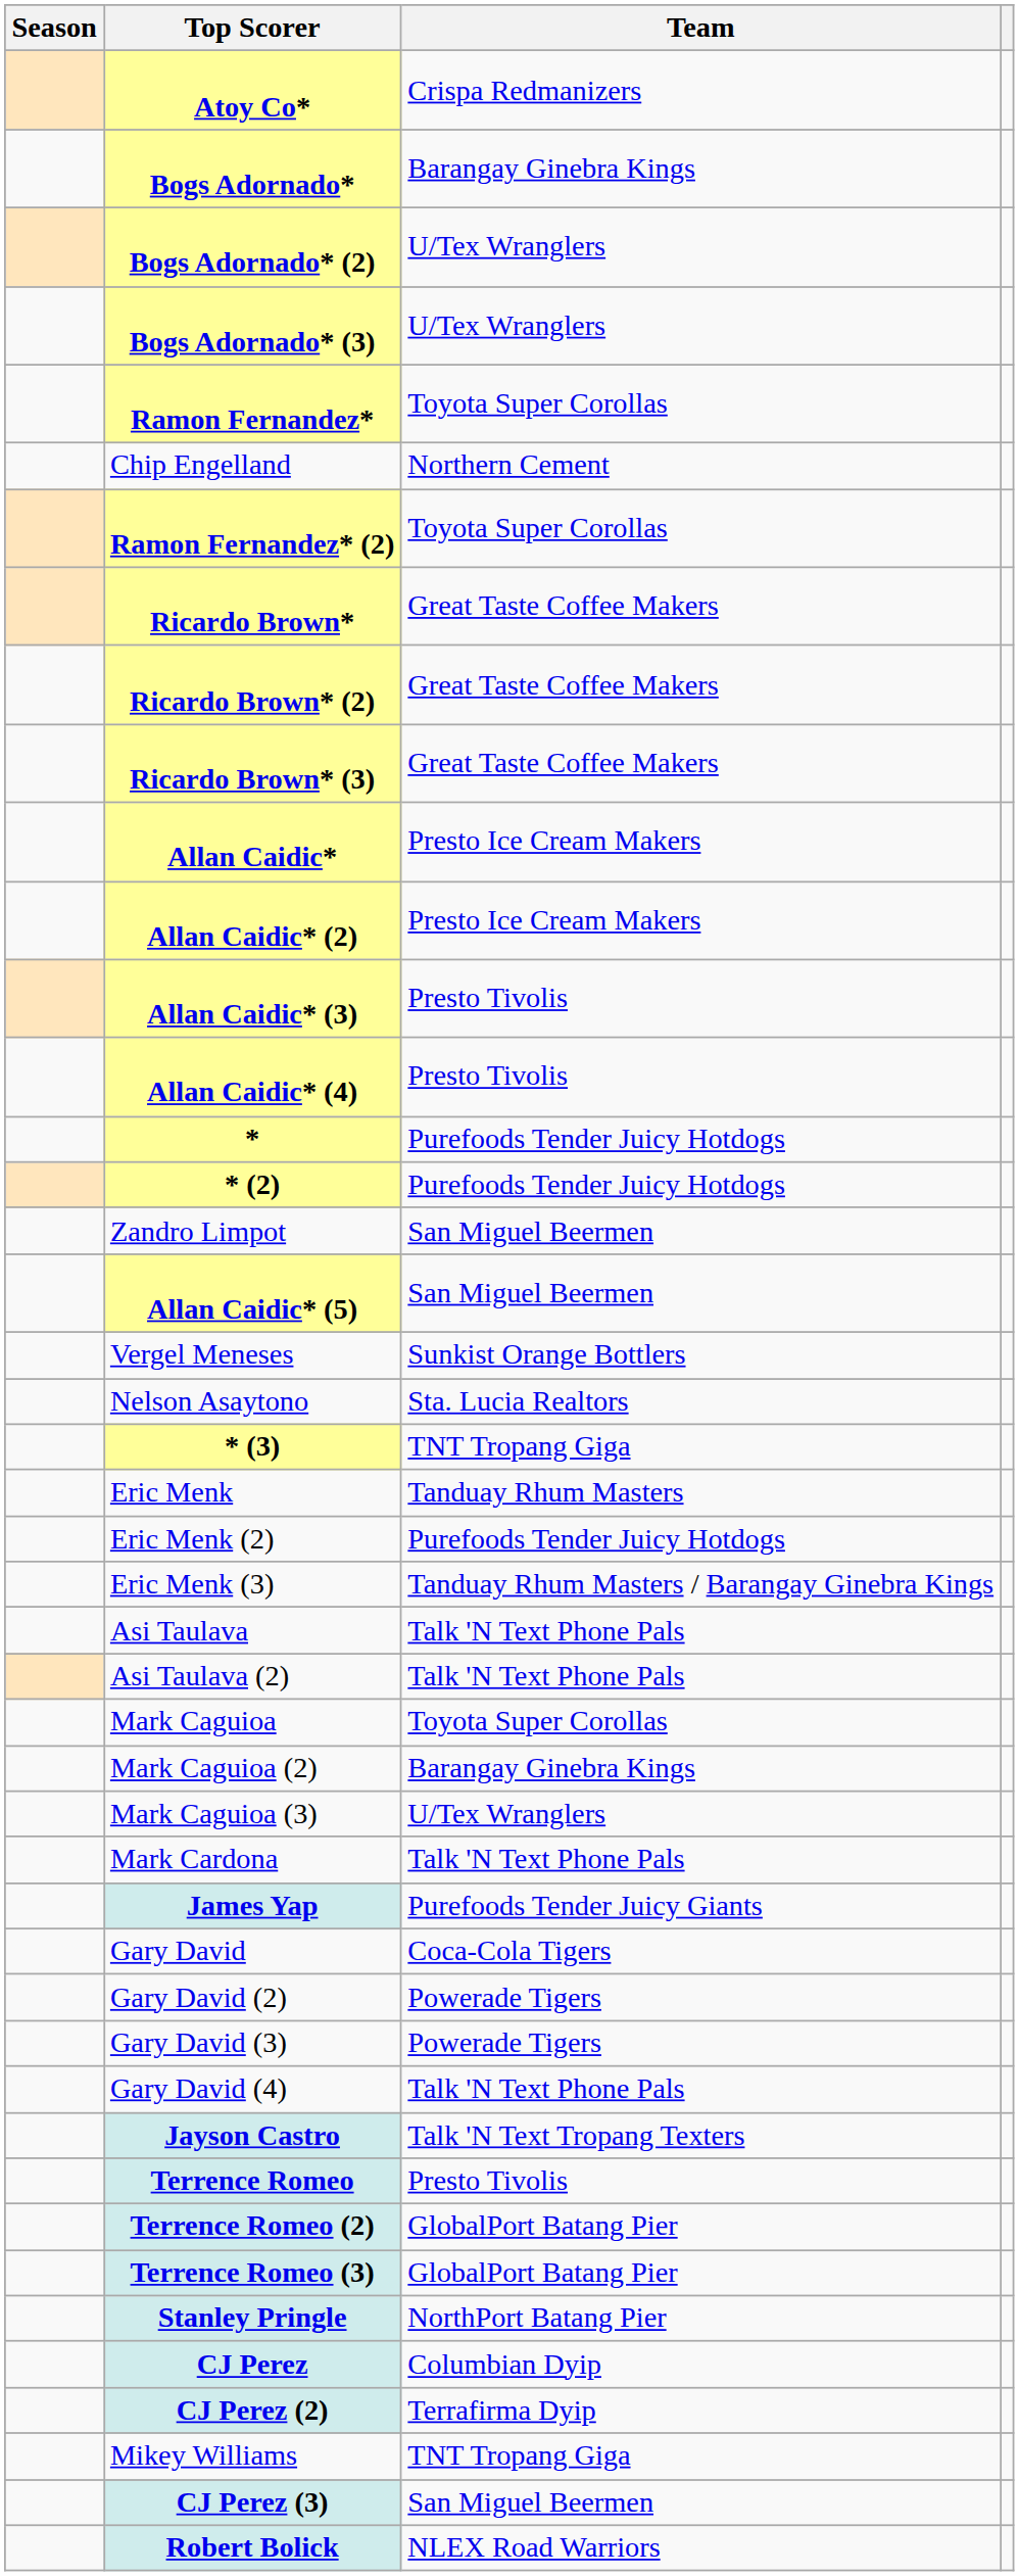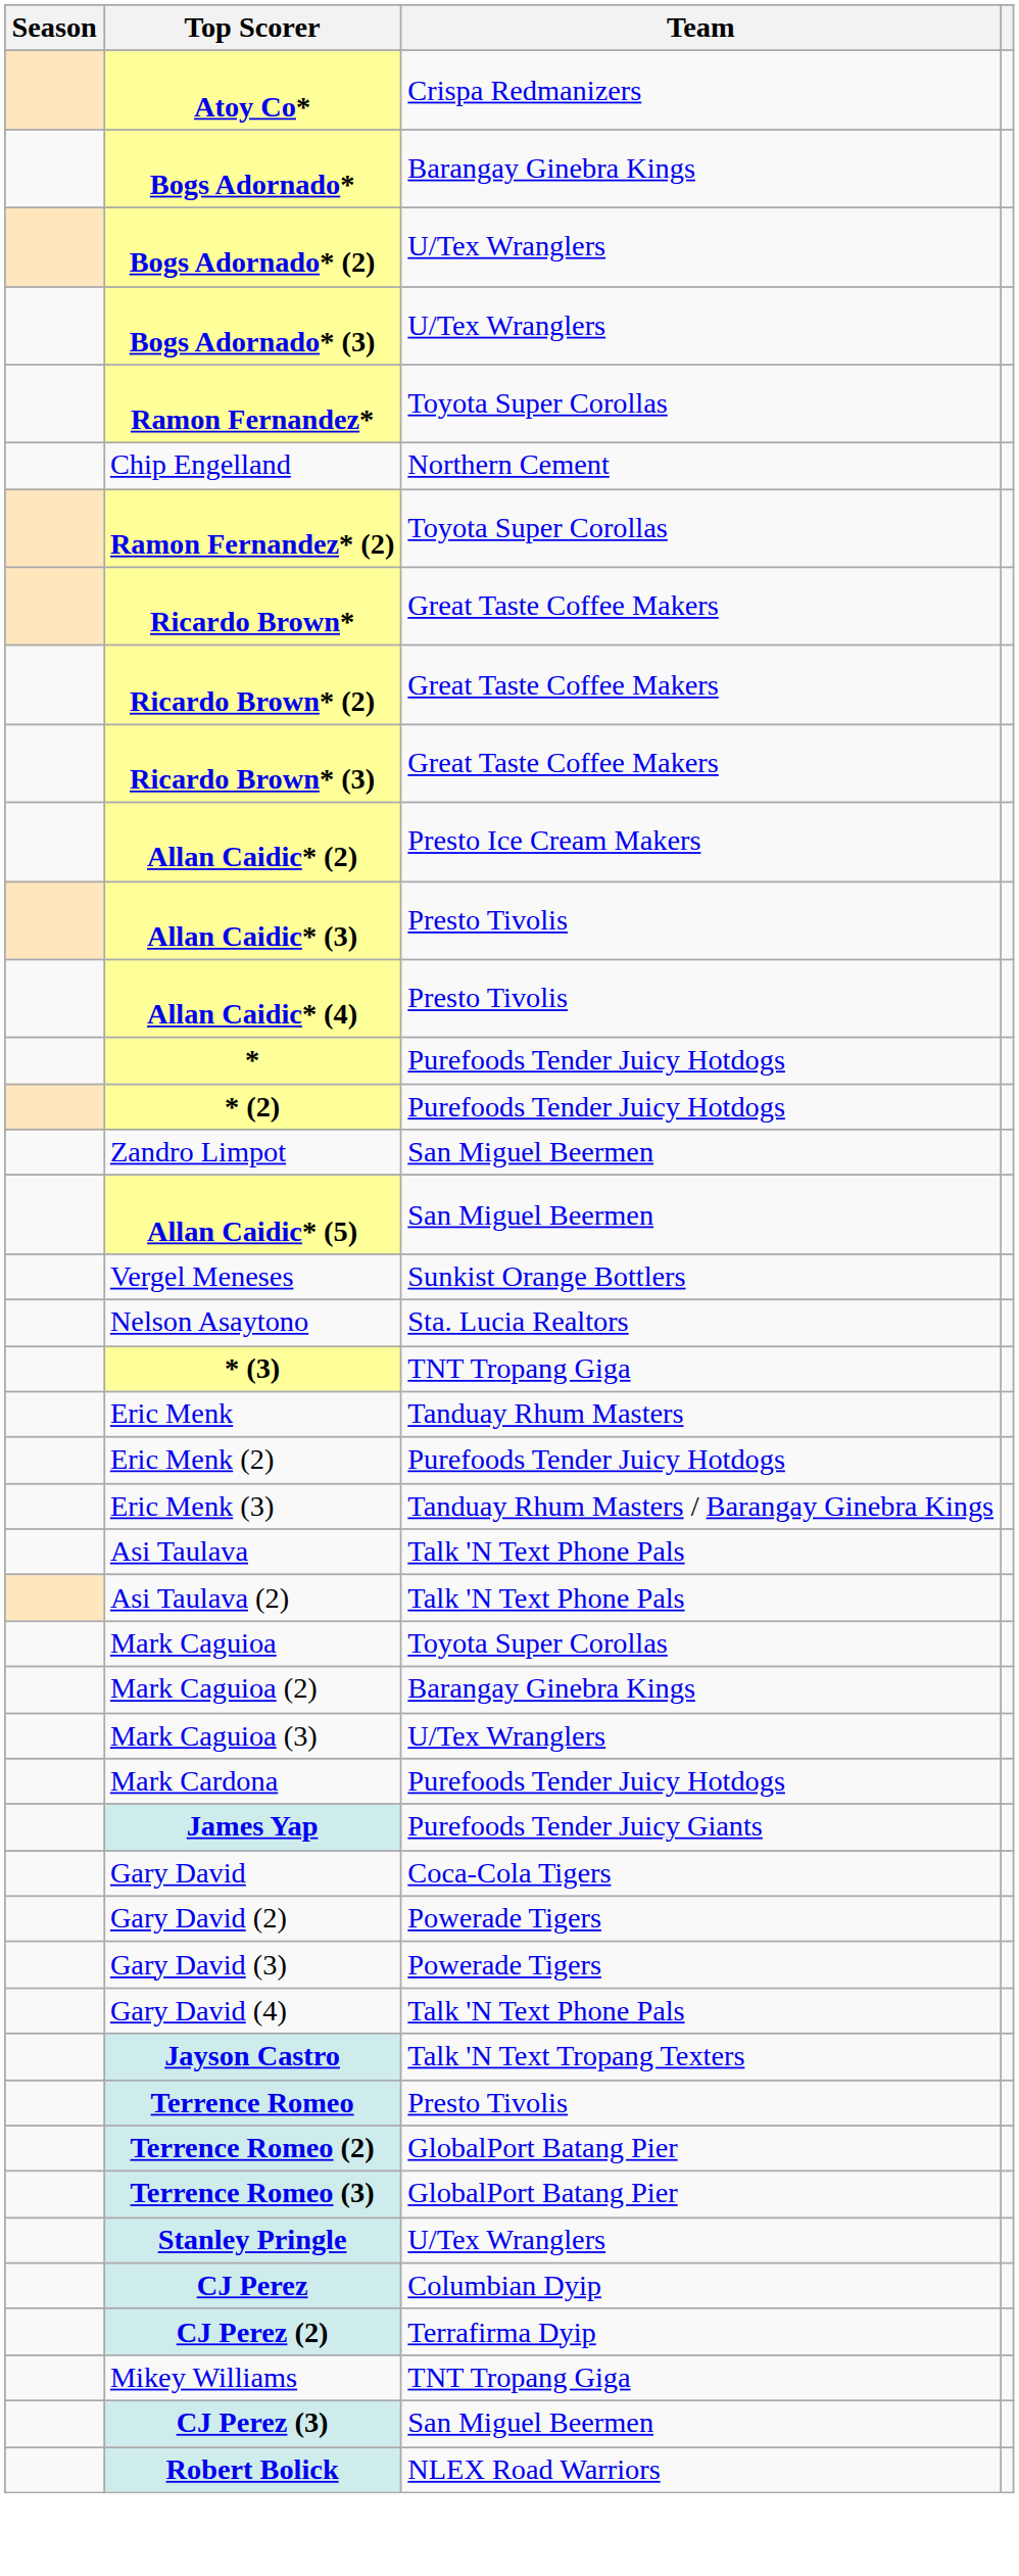- row: Allan Caidic* | Presto Ice Cream Makers
Mark Cardona | Team: Talk 'N Text Phone Pals -> Purefoods Tender Juicy Hotdogs
Stanley Pringle | Team: NorthPort Batang Pier -> U/Tex Wranglers
